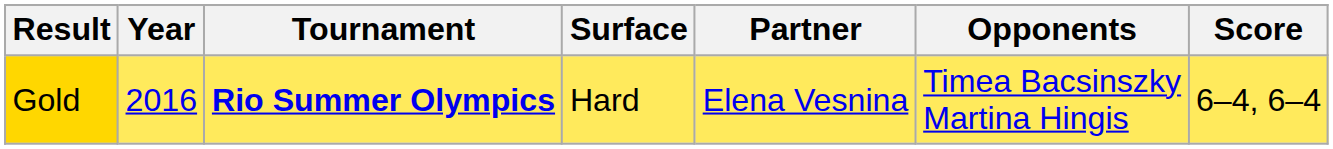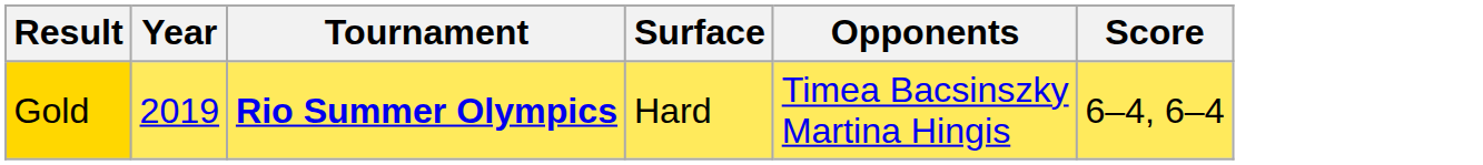- column: Partner | Elena Vesnina
Gold | Year: 2016 -> 2019
